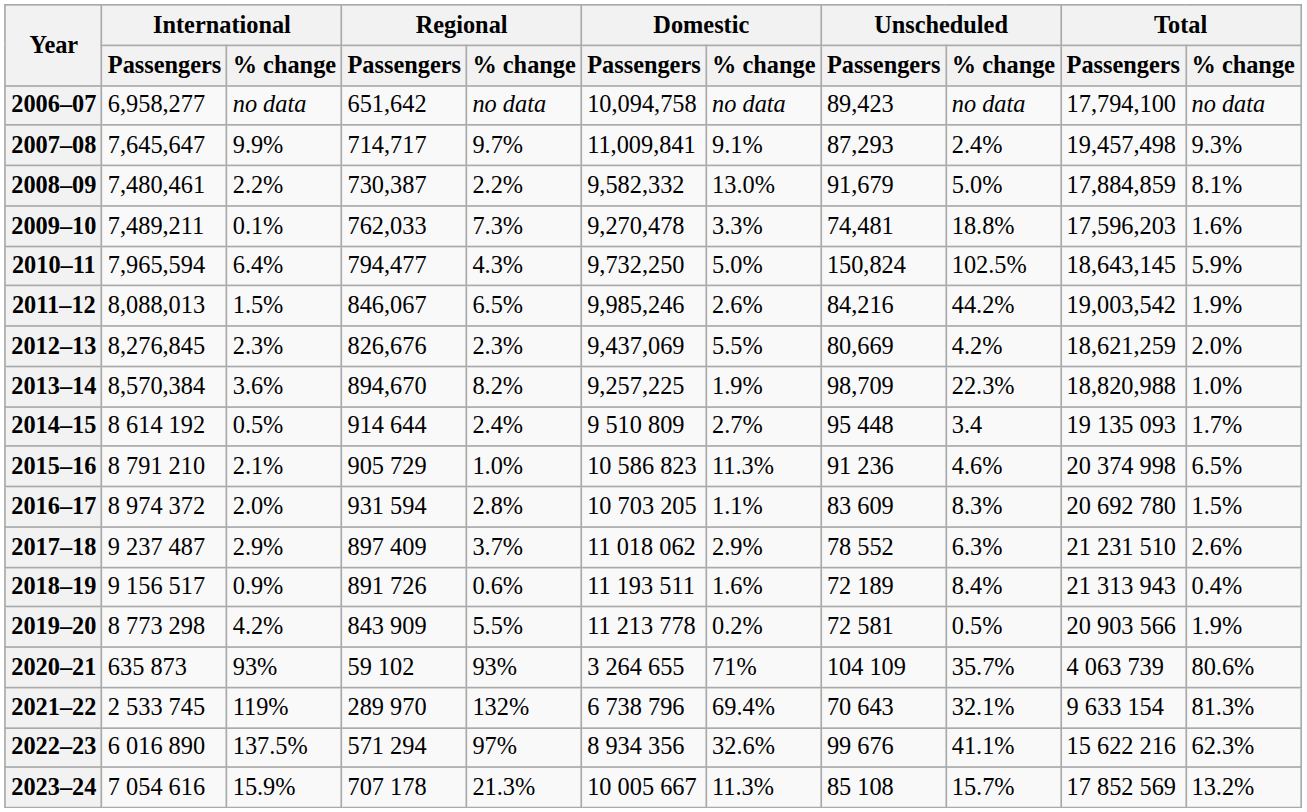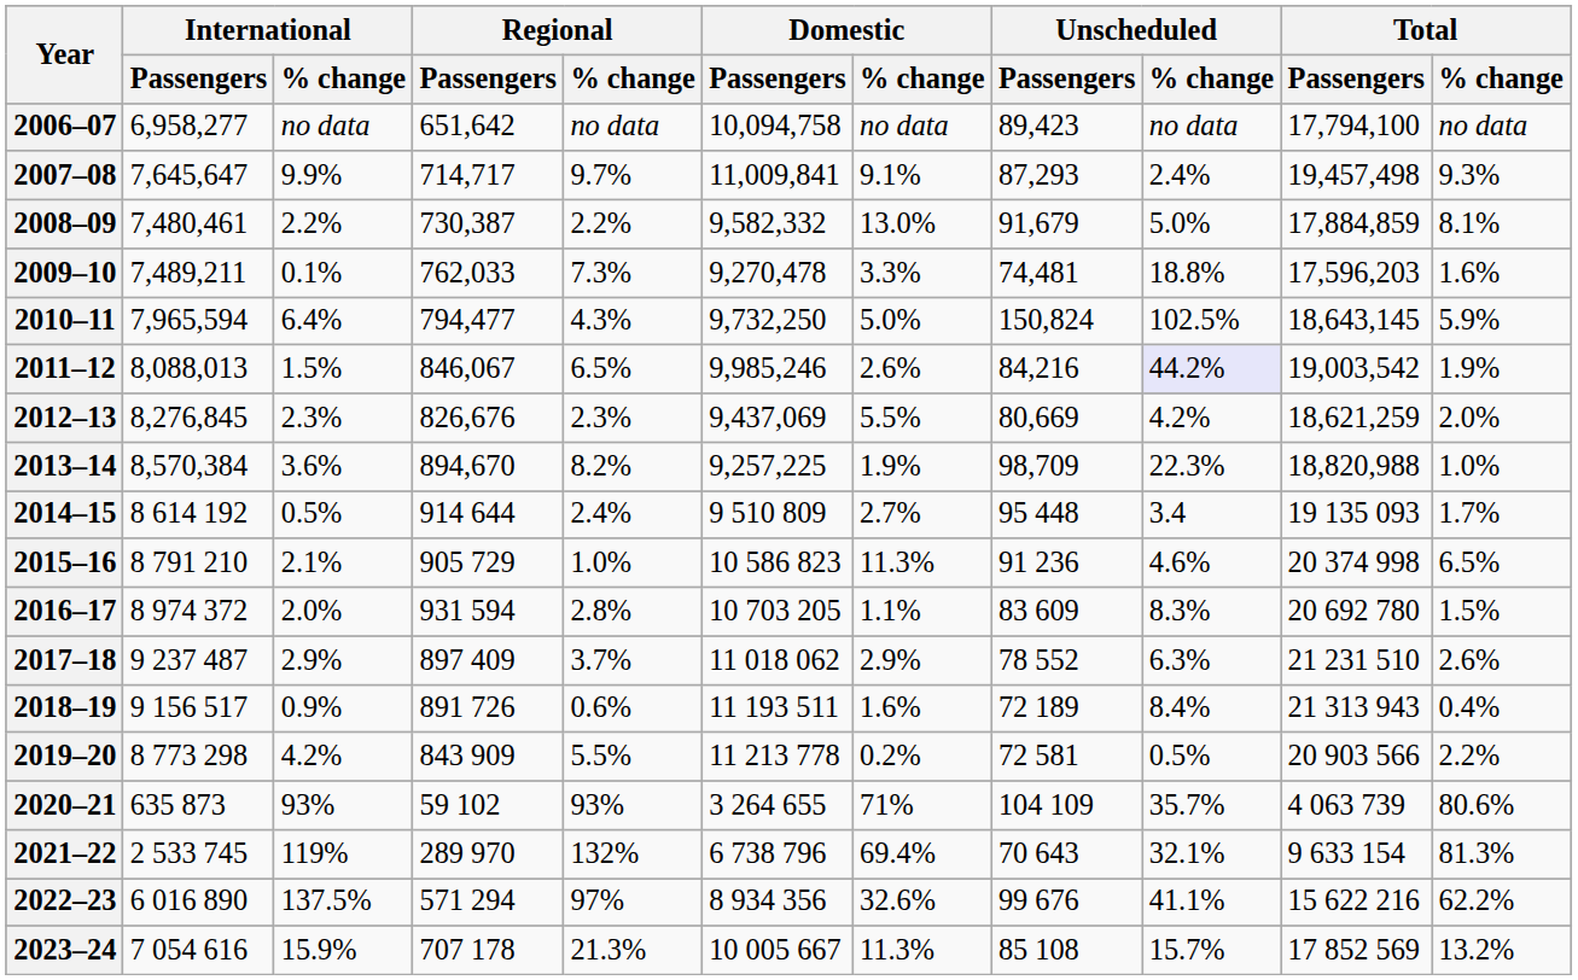2011–12 | Unscheduled / % change: no background -> lavender background
2019–20 | Total / % change: 1.9% -> 2.2%
2022–23 | Total / % change: 62.3% -> 62.2%
